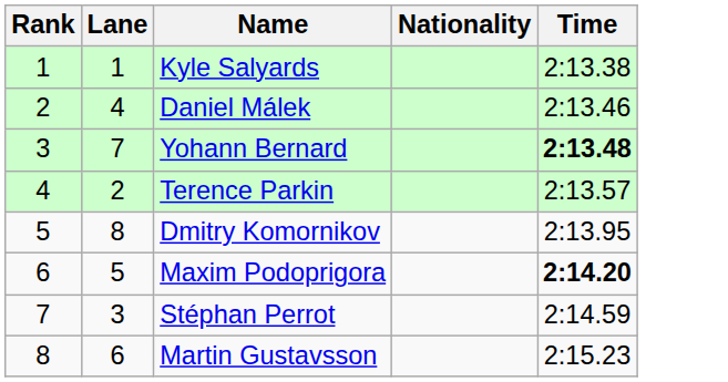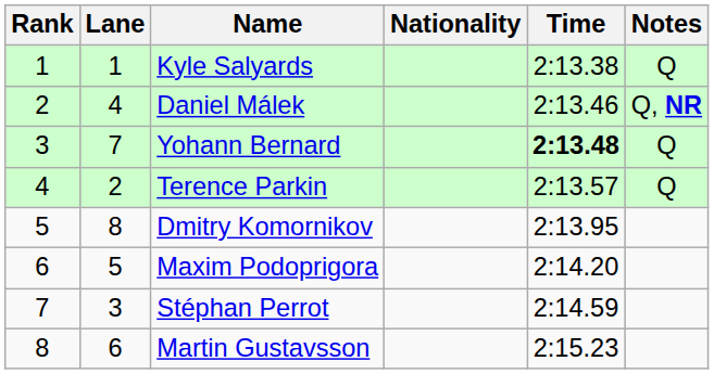+ column: Notes | Q | Q, NR | Q | Q
Maxim Podoprigora | Time: bold -> normal
